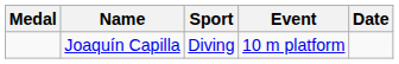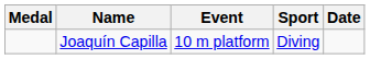columns swapped: Sport <-> Event
